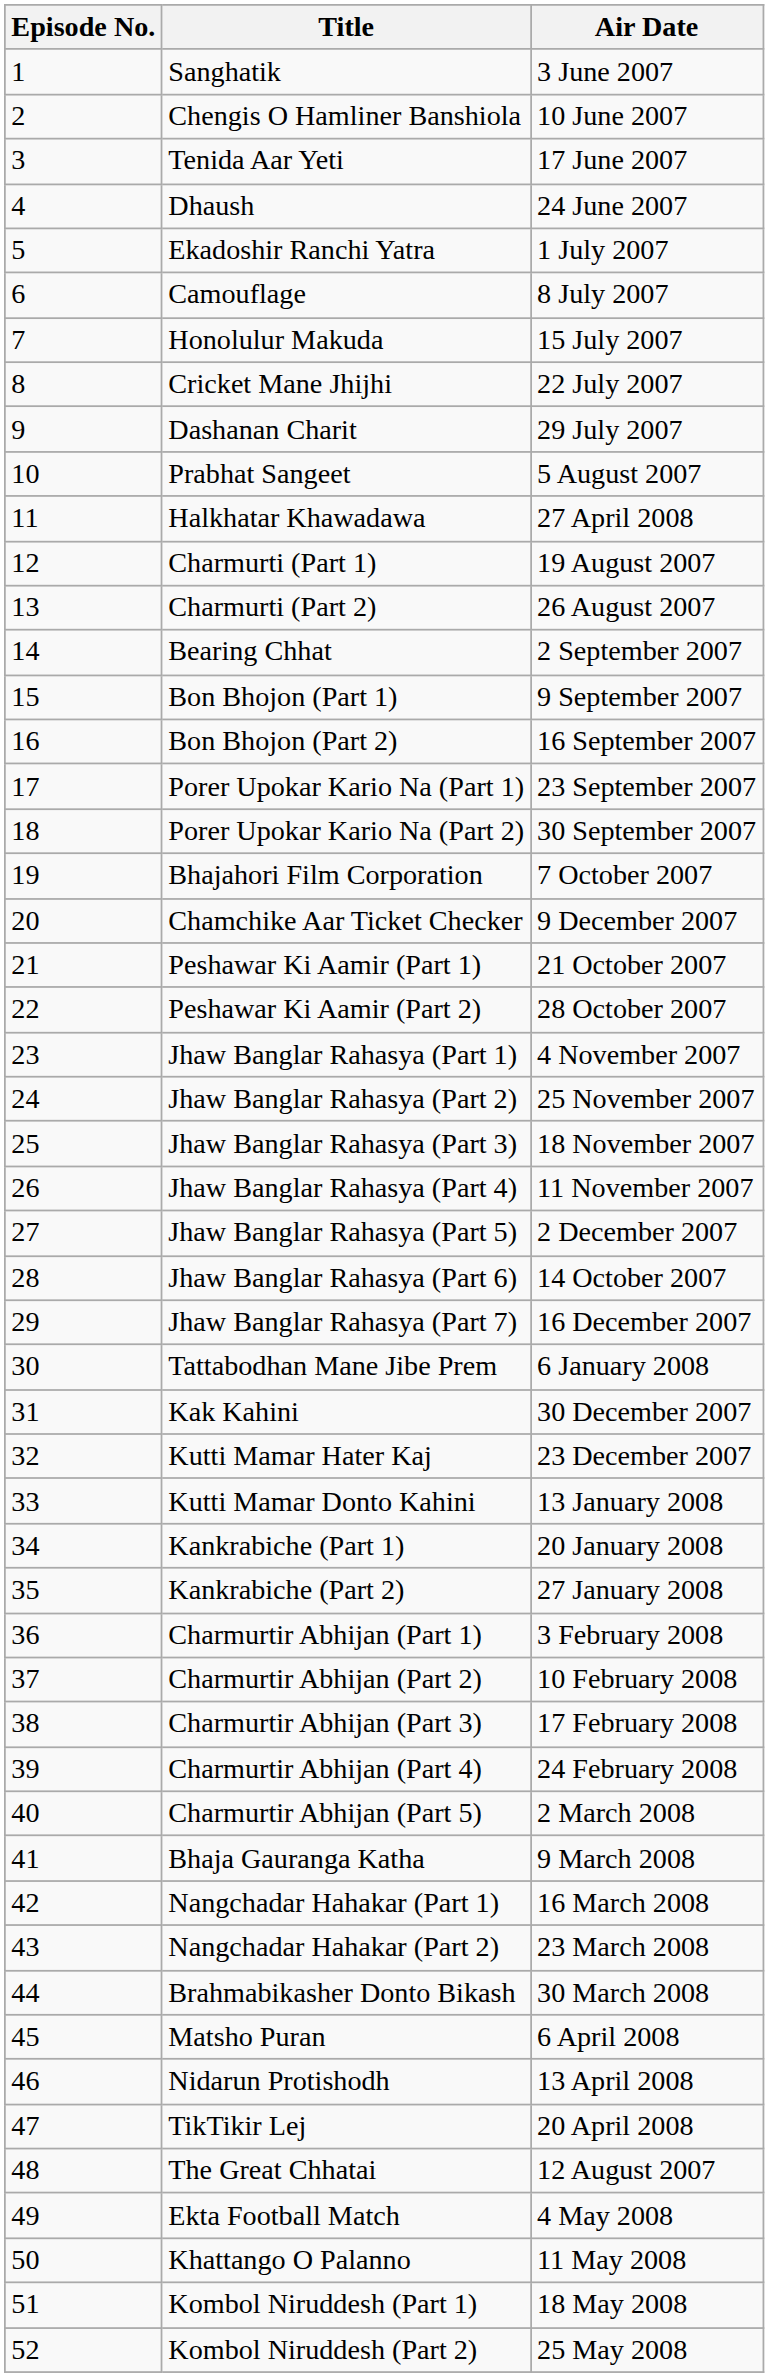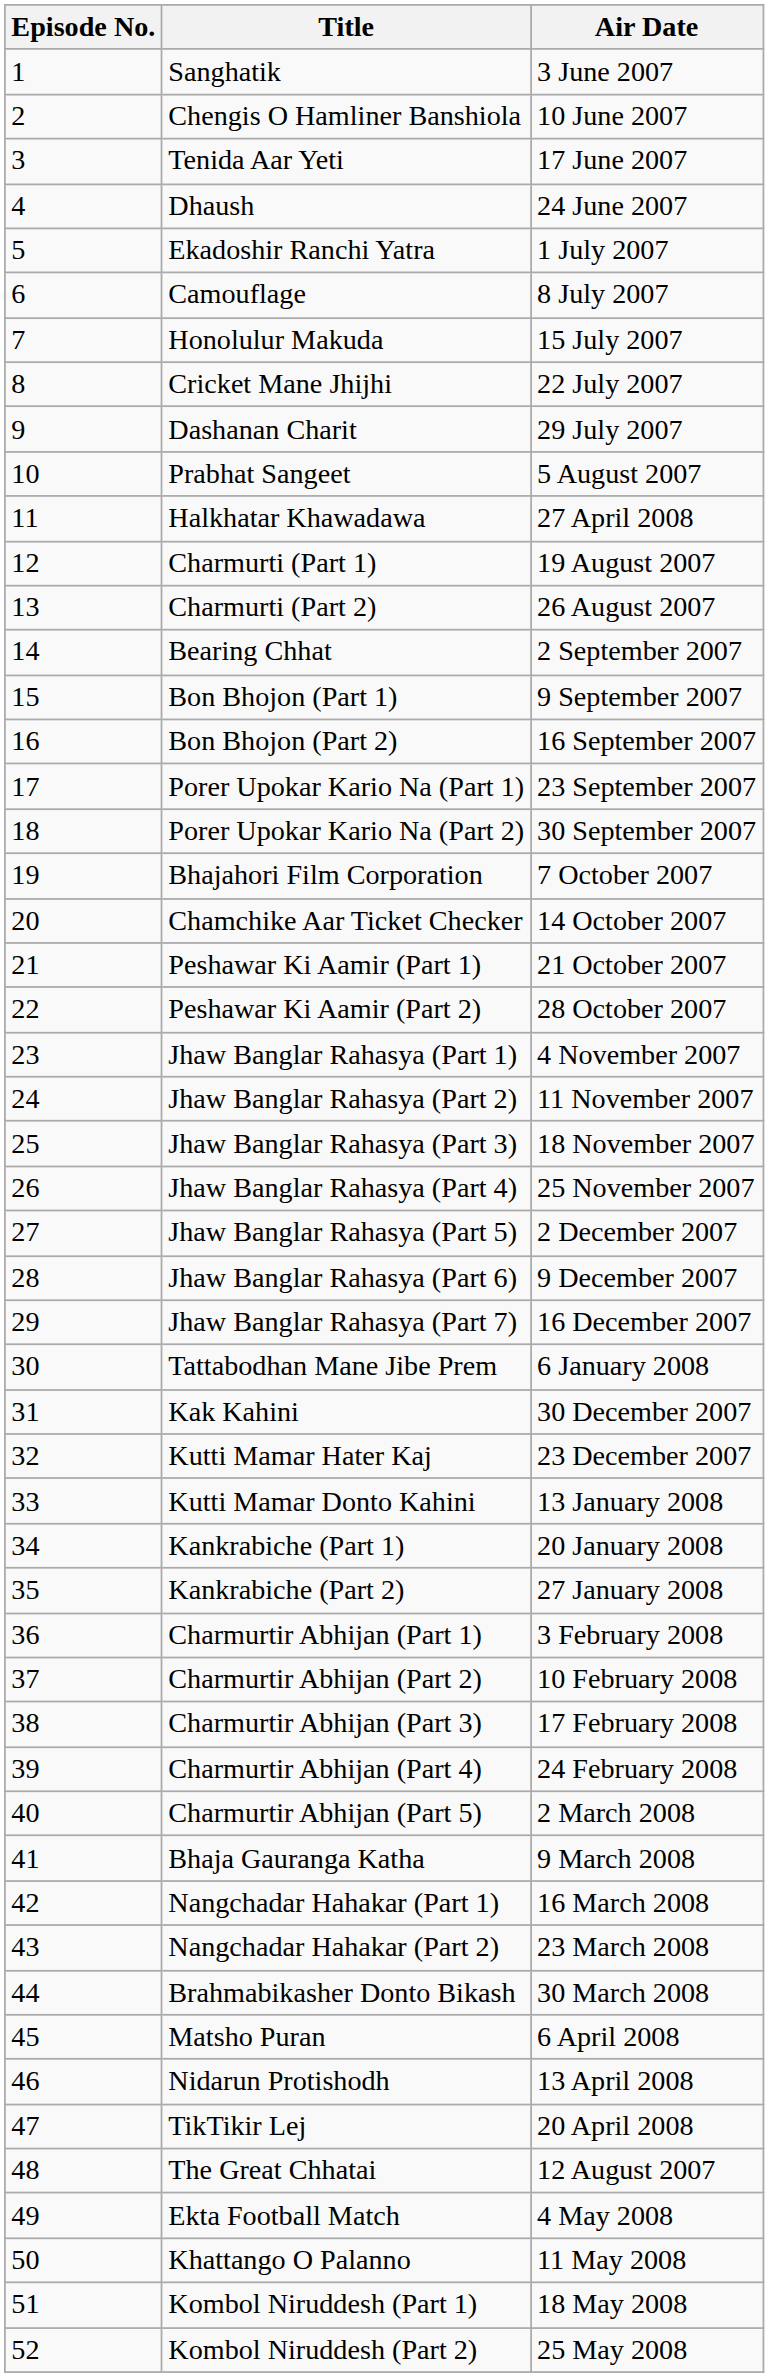Chamchike Aar Ticket Checker | Air Date: 9 December 2007 -> 14 October 2007
Jhaw Banglar Rahasya (Part 2) | Air Date: 25 November 2007 -> 11 November 2007
Jhaw Banglar Rahasya (Part 4) | Air Date: 11 November 2007 -> 25 November 2007
Jhaw Banglar Rahasya (Part 6) | Air Date: 14 October 2007 -> 9 December 2007
